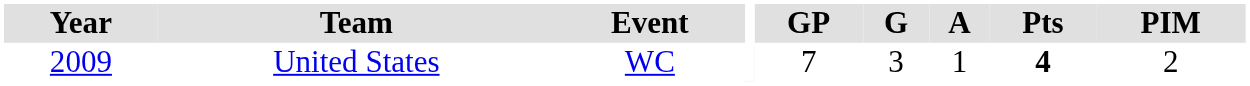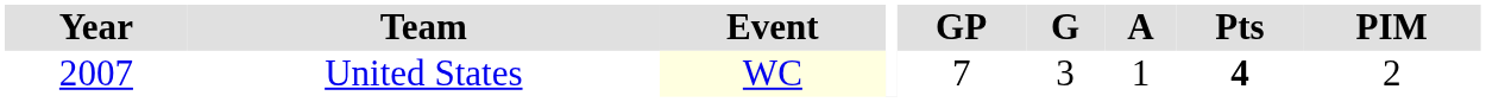United States | Year: 2009 -> 2007
United States | Event: no background -> lightyellow background
